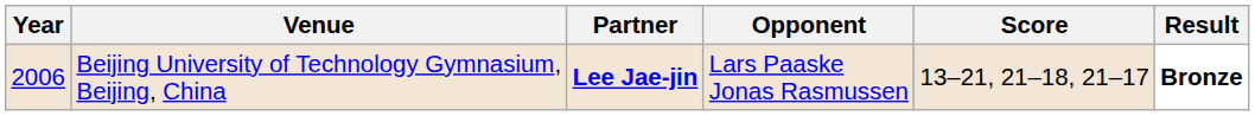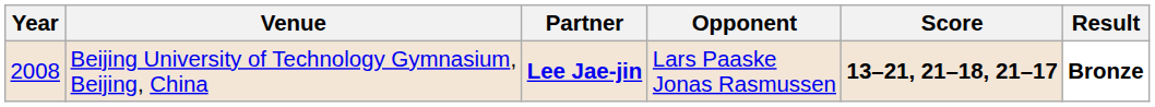Beijing University of Technology Gymnasium, Beijing, China | Year: 2006 -> 2008
Beijing University of Technology Gymnasium, Beijing, China | Score: normal -> bold
